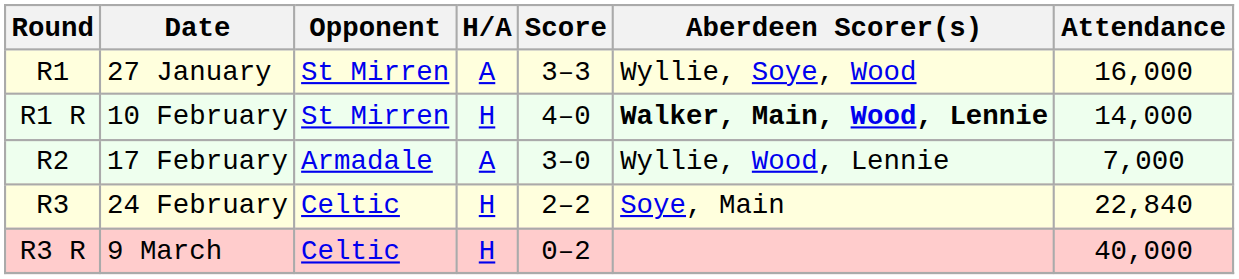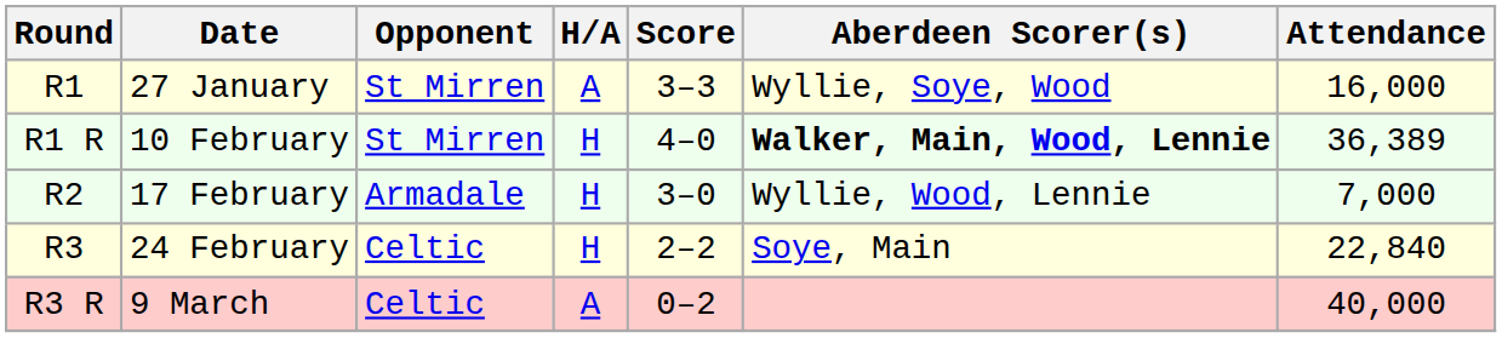10 February | Attendance: 14,000 -> 36,389
17 February | H/A: A -> H
9 March | H/A: H -> A
